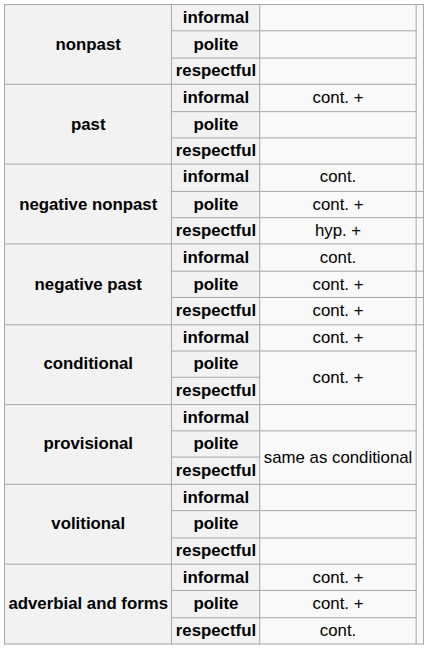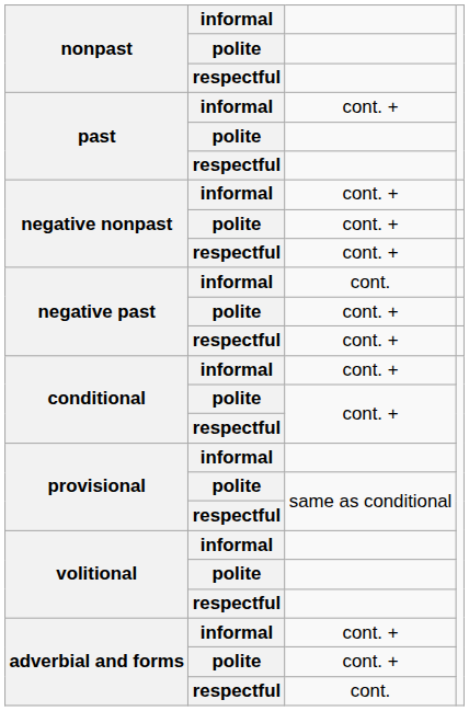negative nonpast / informal | column 3: cont. -> cont. +
negative nonpast / respectful | column 3: hyp. + -> cont. +
